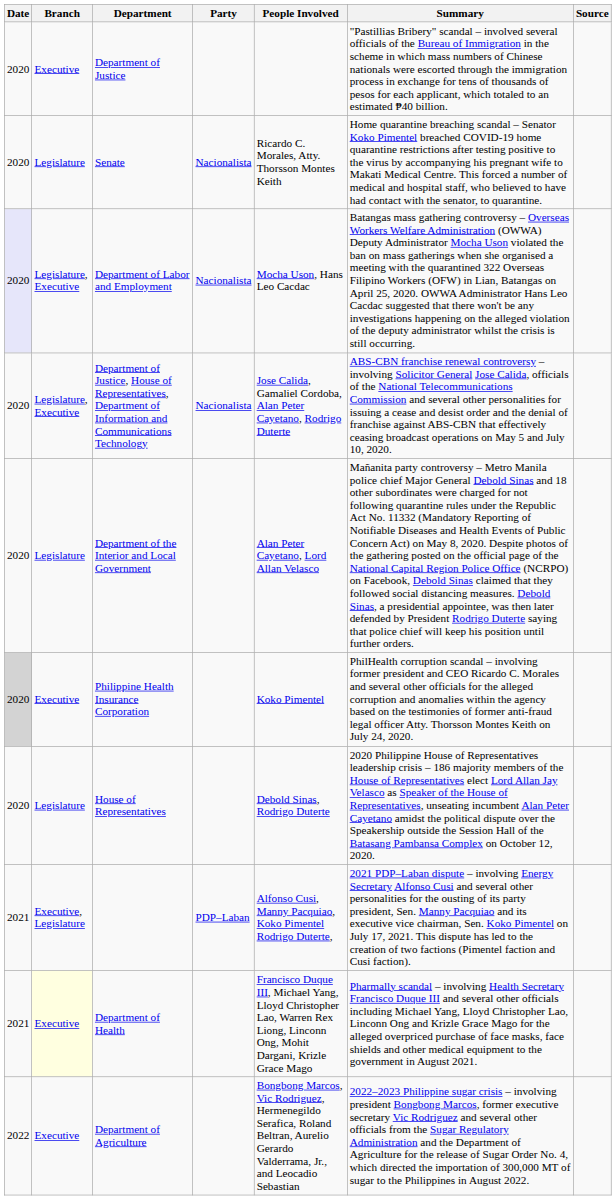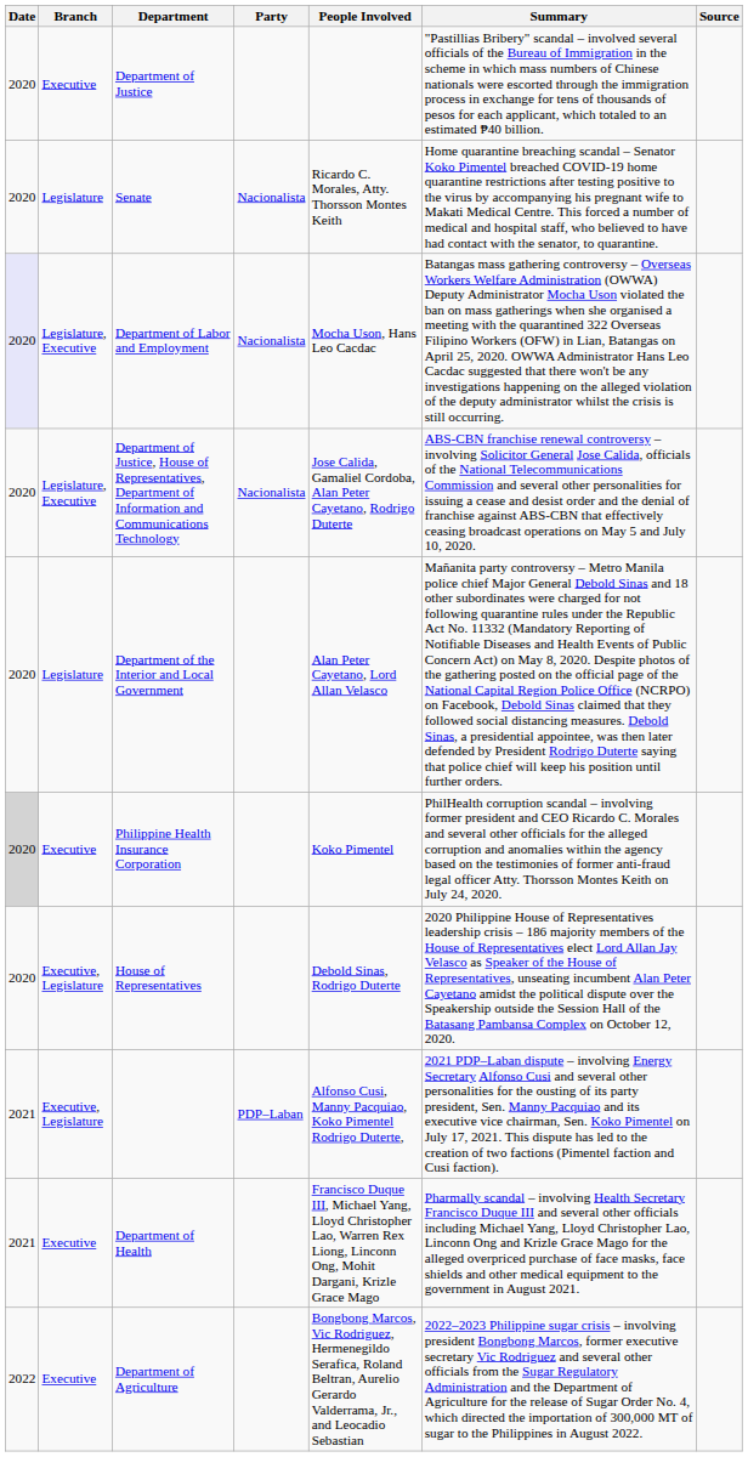House of Representatives | Branch: Legislature -> Executive, Legislature
Department of Health | Branch: lightyellow background -> no background
